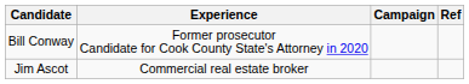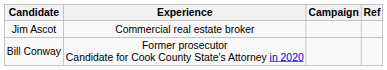rows swapped: Jim Ascot <-> Bill Conway
